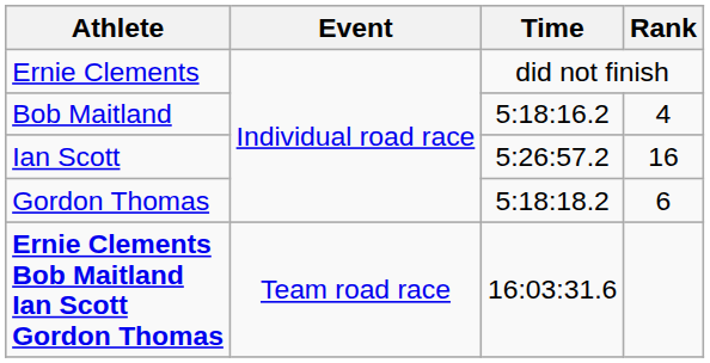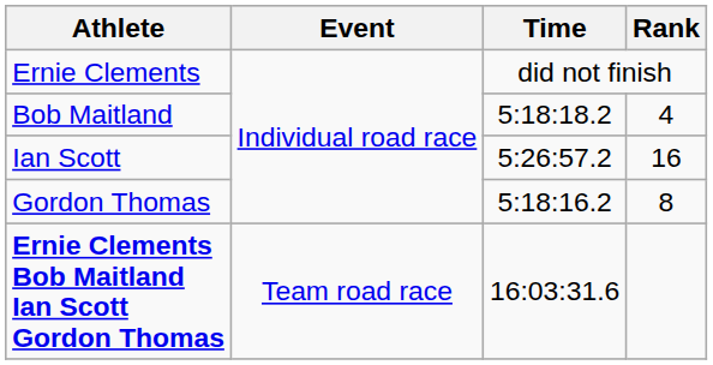Bob Maitland | Time: 5:18:16.2 -> 5:18:18.2
Gordon Thomas | Time: 5:18:18.2 -> 5:18:16.2
Gordon Thomas | Rank: 6 -> 8
